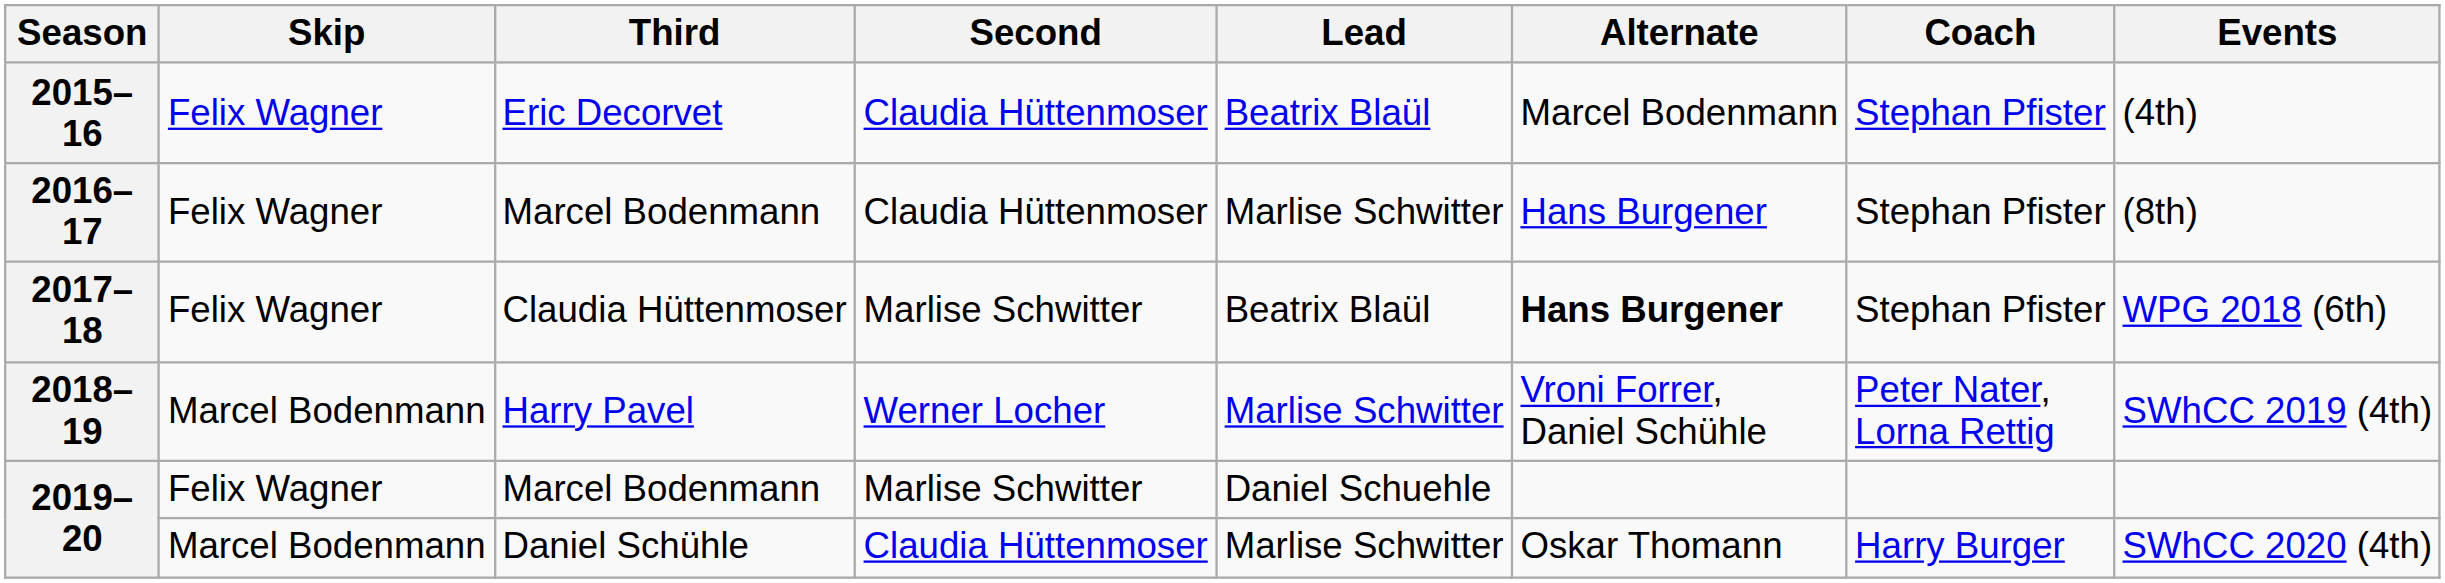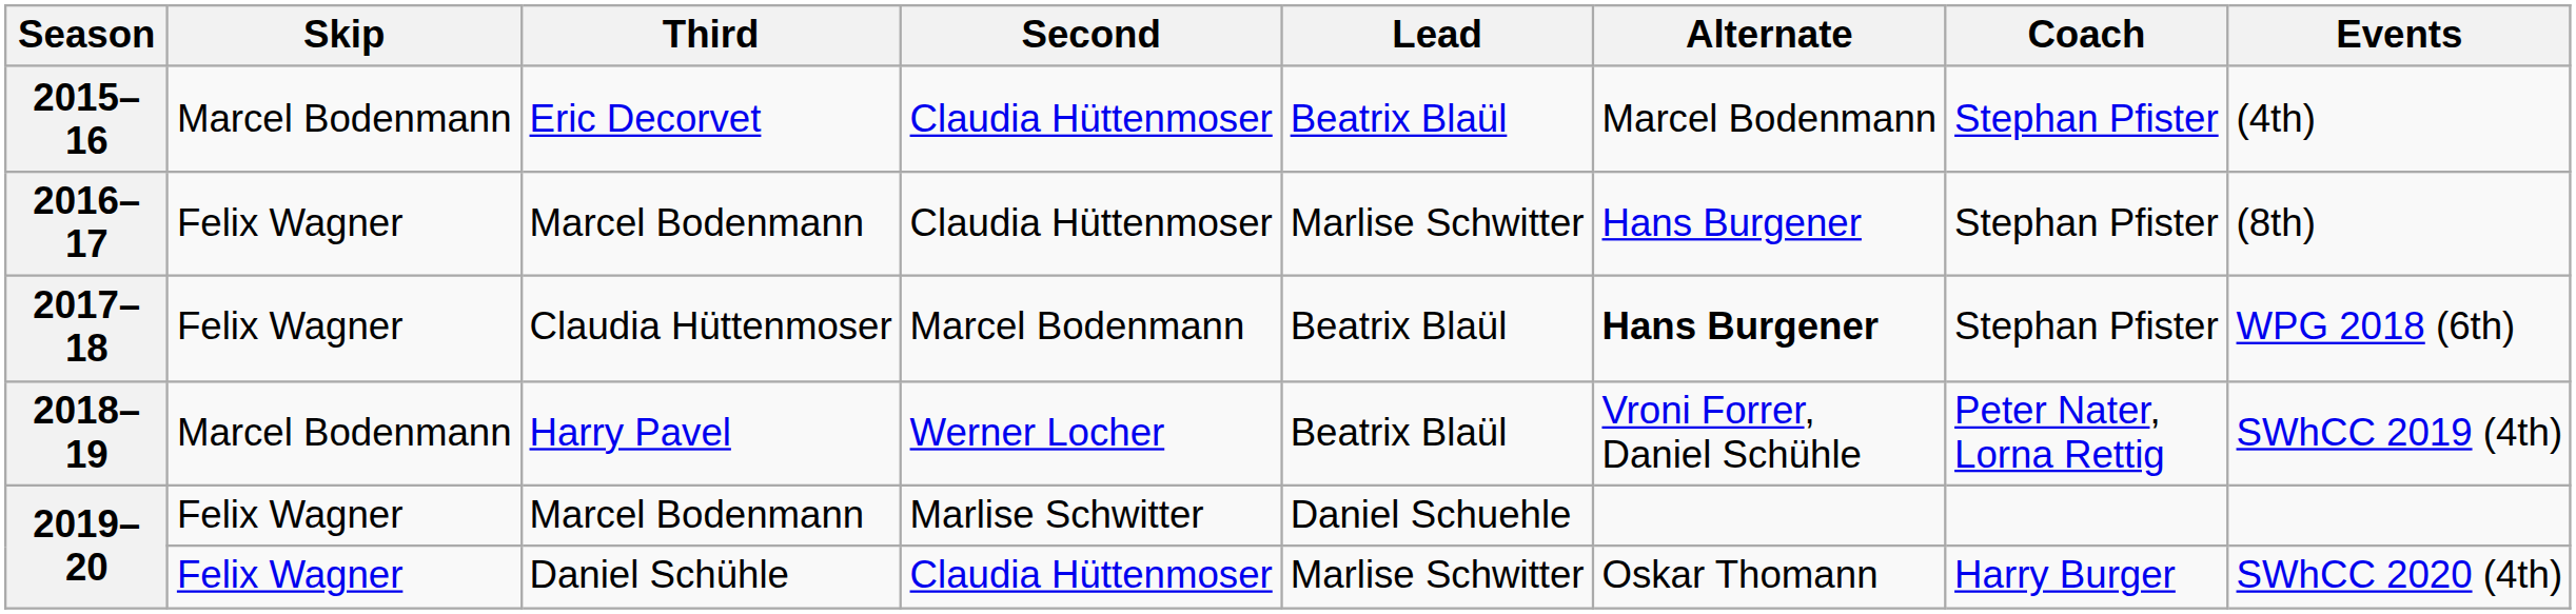2015–16 | Skip: Felix Wagner -> Marcel Bodenmann
2017–18 | Second: Marlise Schwitter -> Marcel Bodenmann
2018–19 | Lead: Marlise Schwitter -> Beatrix Blaül
2019–20 / Daniel Schühle | Skip: Marcel Bodenmann -> Felix Wagner
